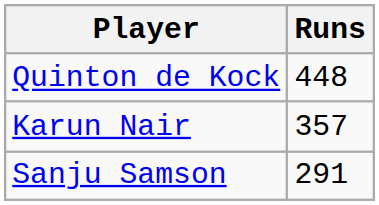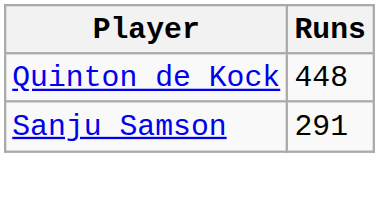- row: Karun Nair | 357
